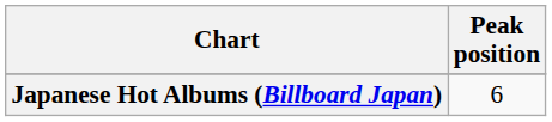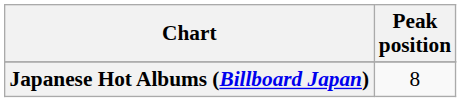Japanese Hot Albums (Billboard Japan) | Peak position: 6 -> 8
